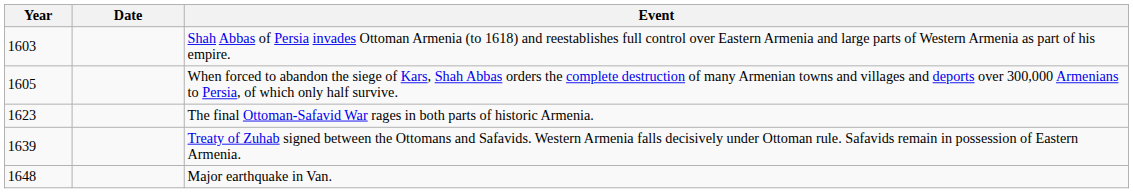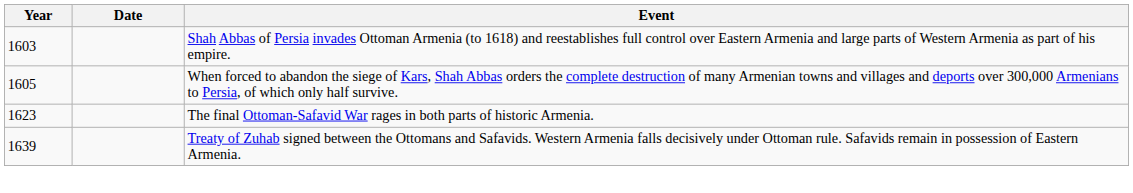- row: 1648 | Major earthquake in Van.
